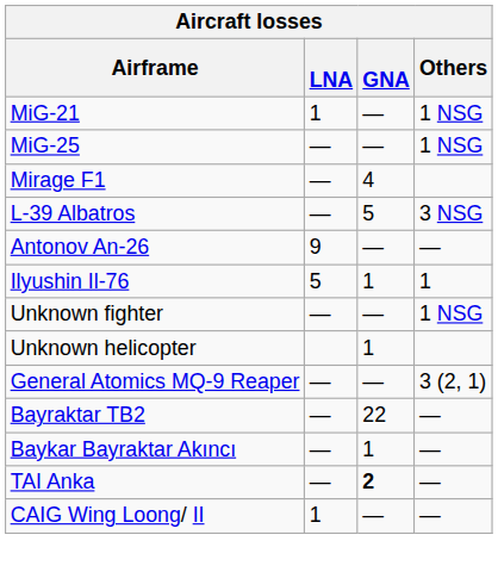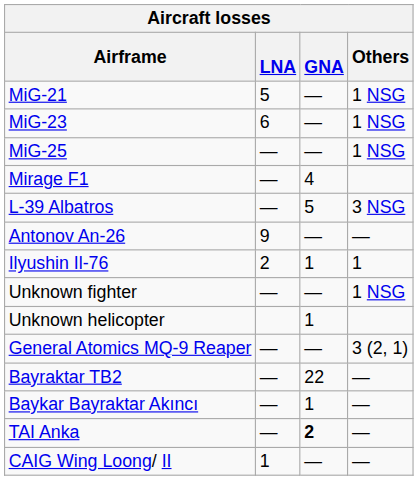MiG-21 | LNA: 1 -> 5
+ row: MiG-23 | 6 | — | 1 NSG
Ilyushin Il-76 | LNA: 5 -> 2
